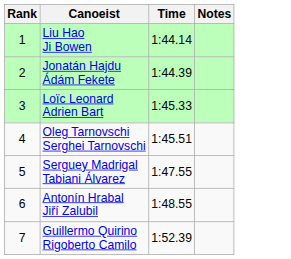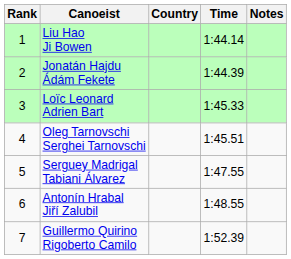+ column: Country
